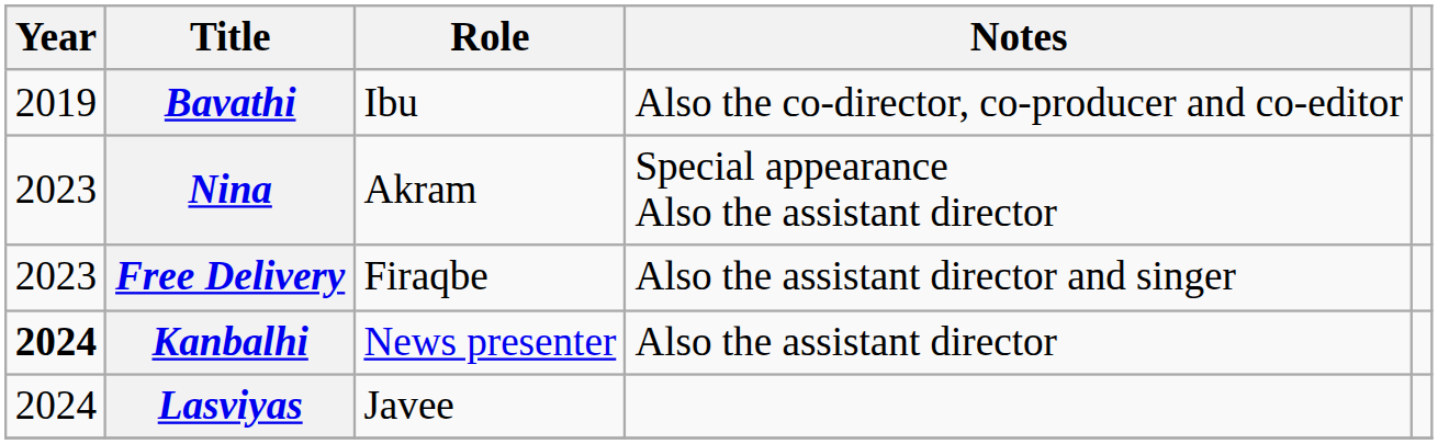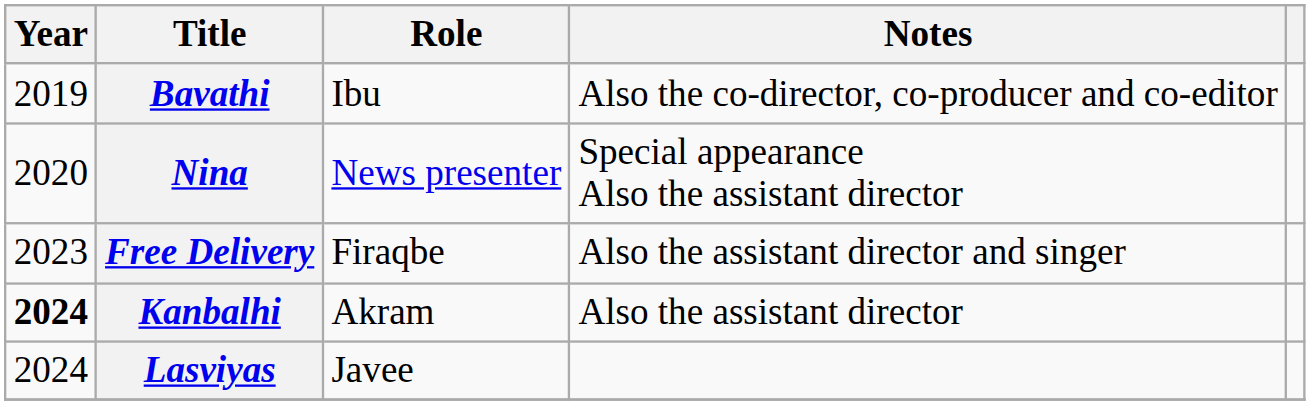Nina | Year: 2023 -> 2020
Nina | Role: Akram -> News presenter
Kanbalhi | Role: News presenter -> Akram
